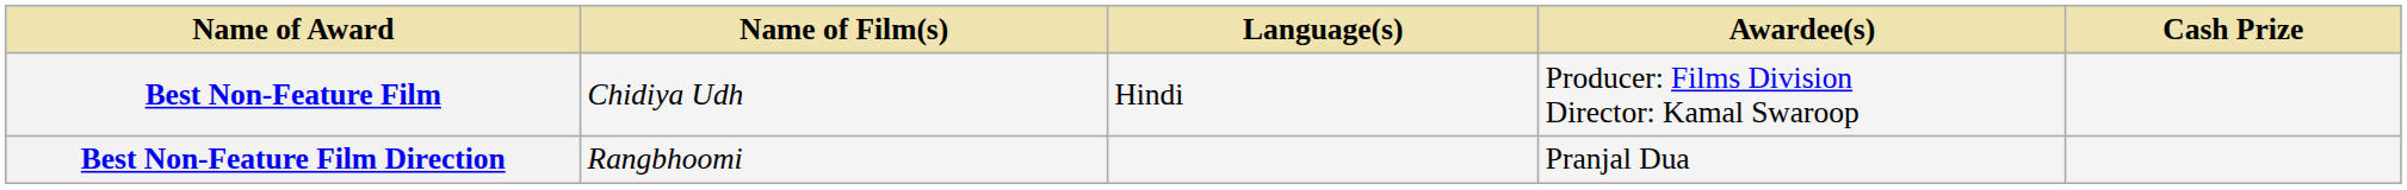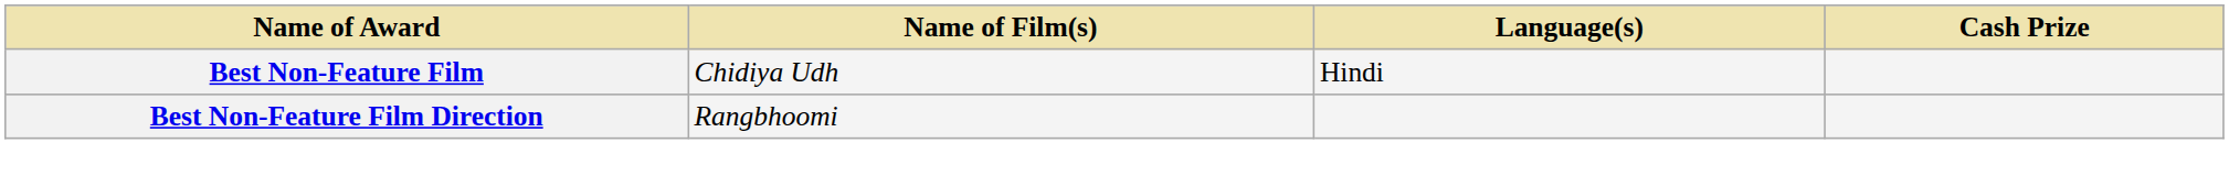- column: Awardee(s) | Producer: Films Division Director: Kamal Swaroop | Pranjal Dua
